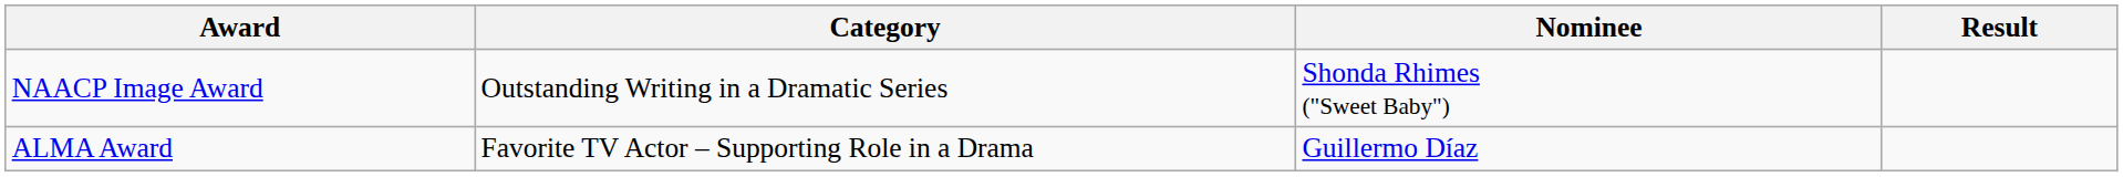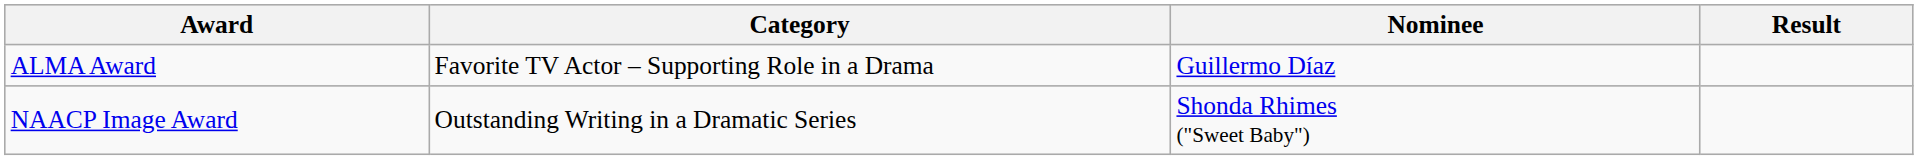rows swapped: ALMA Award <-> NAACP Image Award
